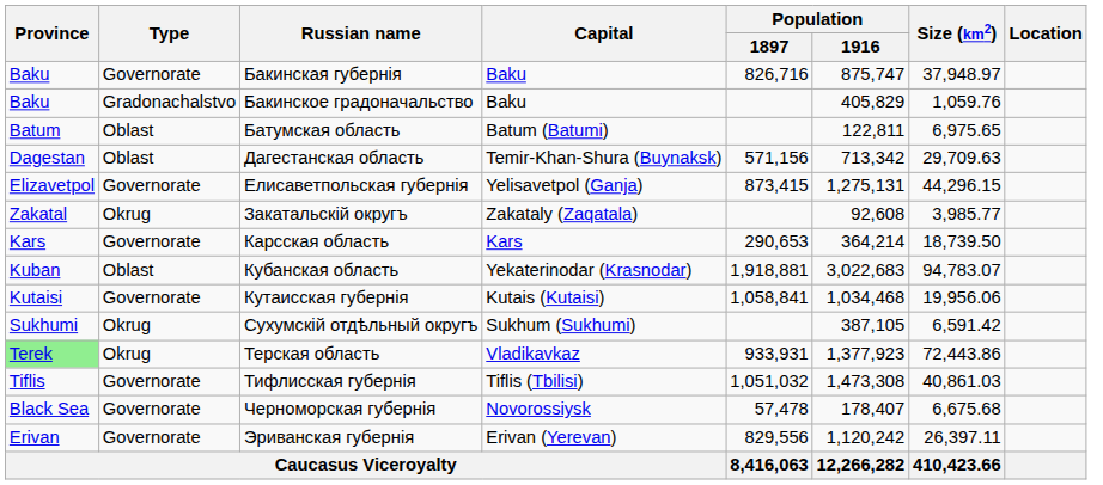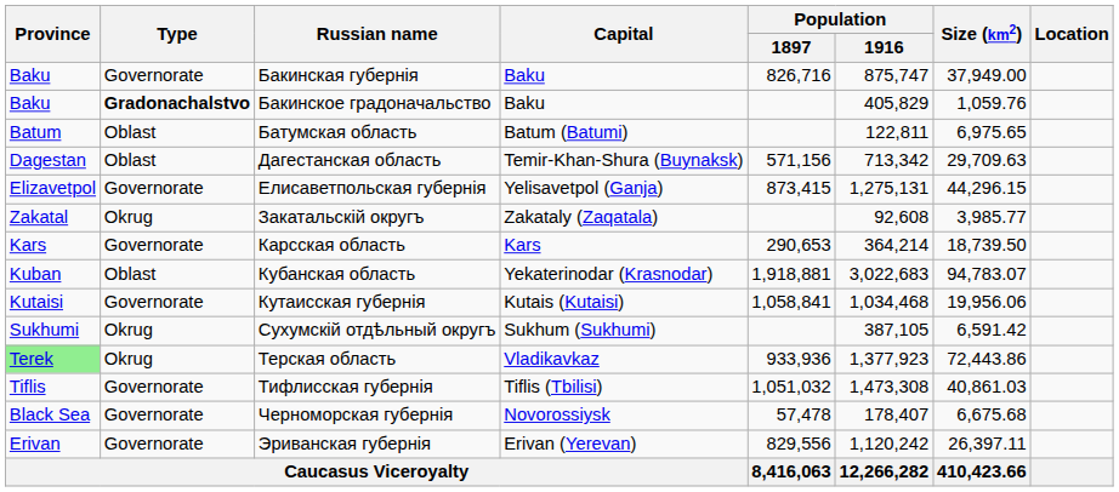Бакинская губернія | Size (km2): 37,948.97 -> 37,949.00
Бакинское градоначальство | Type: normal -> bold
Терская область | Population / 1897: 933,931 -> 933,936
